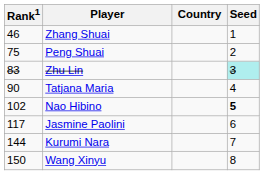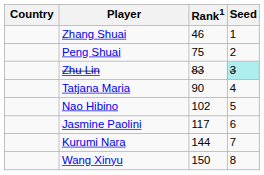columns swapped: Country <-> Rank1
Nao Hibino | Seed: bold -> normal
